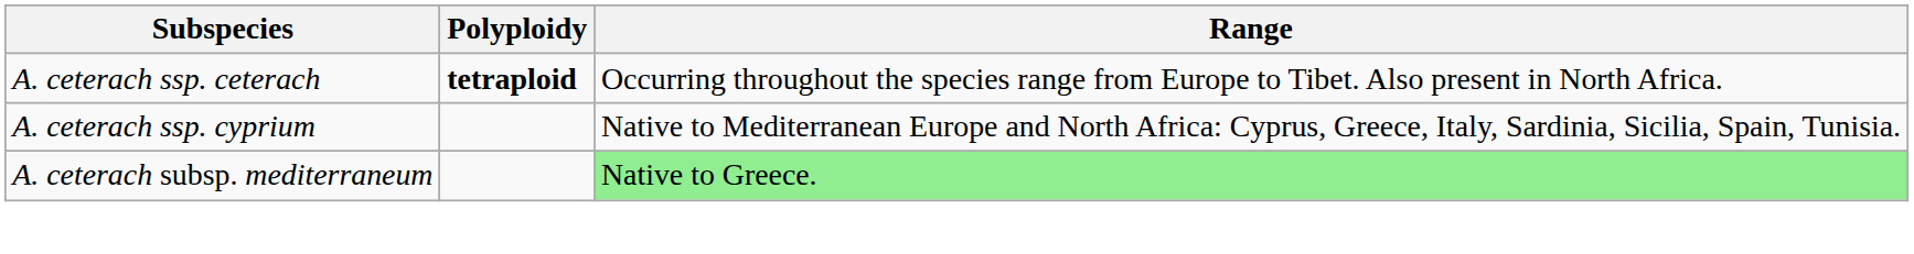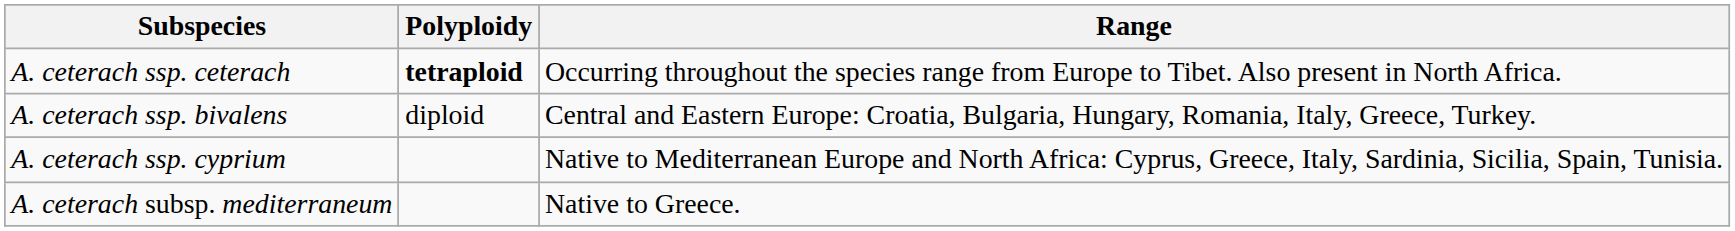+ row: A. ceterach ssp. bivalens | diploid | Central and Eastern Europe: Croatia, Bulgaria, Hungary, Romania, Italy, Greece, Turkey.
A. ceterach subsp. mediterraneum | Range: lightgreen background -> no background
